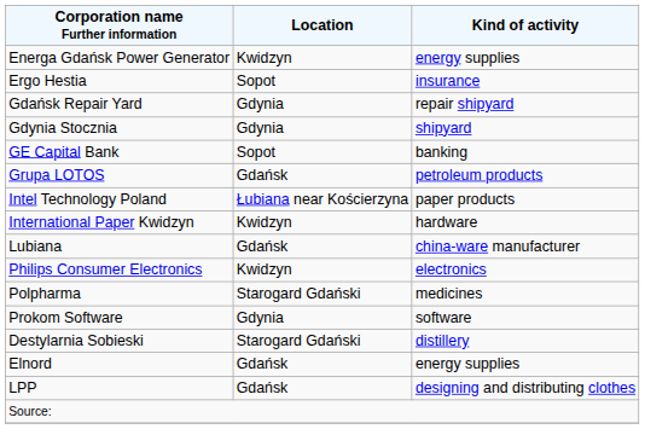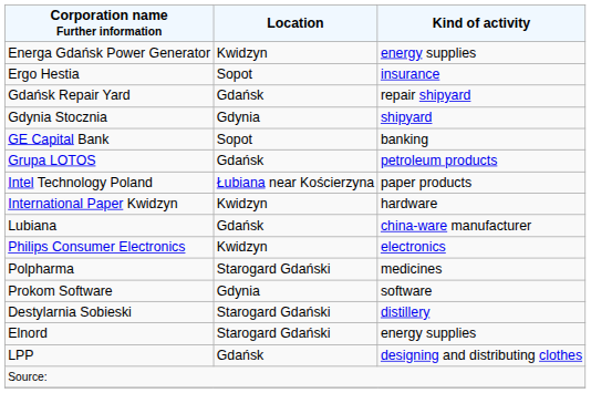Gdańsk Repair Yard | Location: Gdynia -> Gdańsk
Elnord | Location: Gdańsk -> Starogard Gdański
